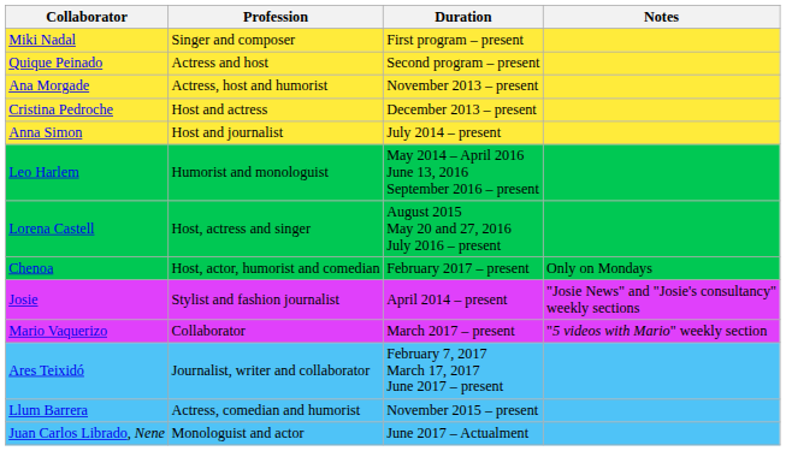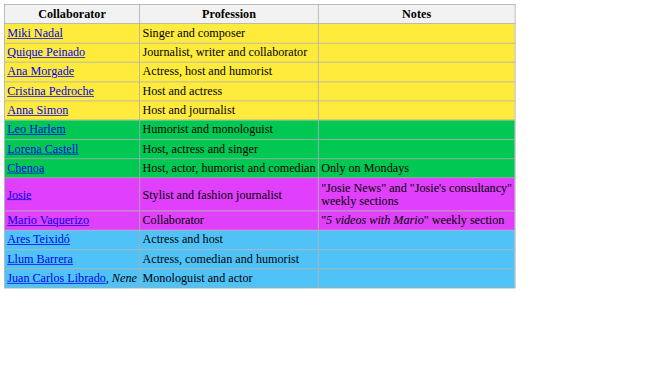- column: Duration | First program – present | Second program – present | November 2013 – present | December 2013 – present | July 2014 – present | May 2014 – April 2016 June 13, 2016 September 2016 – present | August 2015 May 20 and 27, 2016 July 2016 – present | February 2017 – present | April 2014 – present | March 2017 – present | February 7, 2017 March 17, 2017 June 2017 – present | November 2015 – present | June 2017 – Actualment
Quique Peinado | Profession: Actress and host -> Journalist, writer and collaborator
Ares Teixidó | Profession: Journalist, writer and collaborator -> Actress and host
